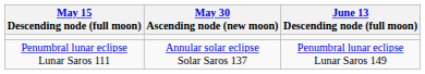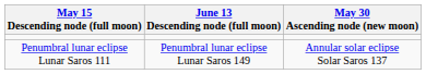columns swapped: May 30 Ascending node (new moon) <-> June 13 Descending node (full moon)
